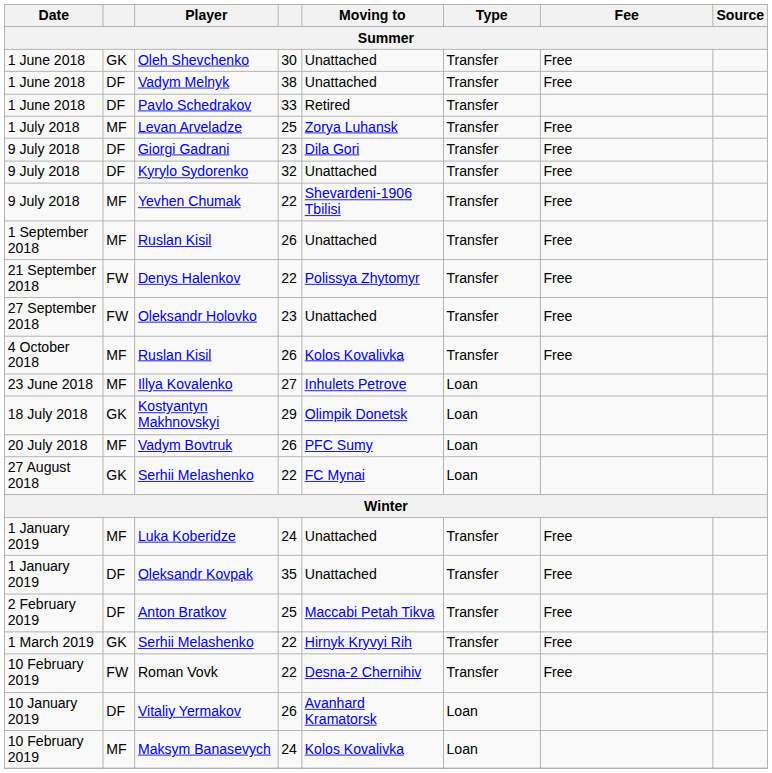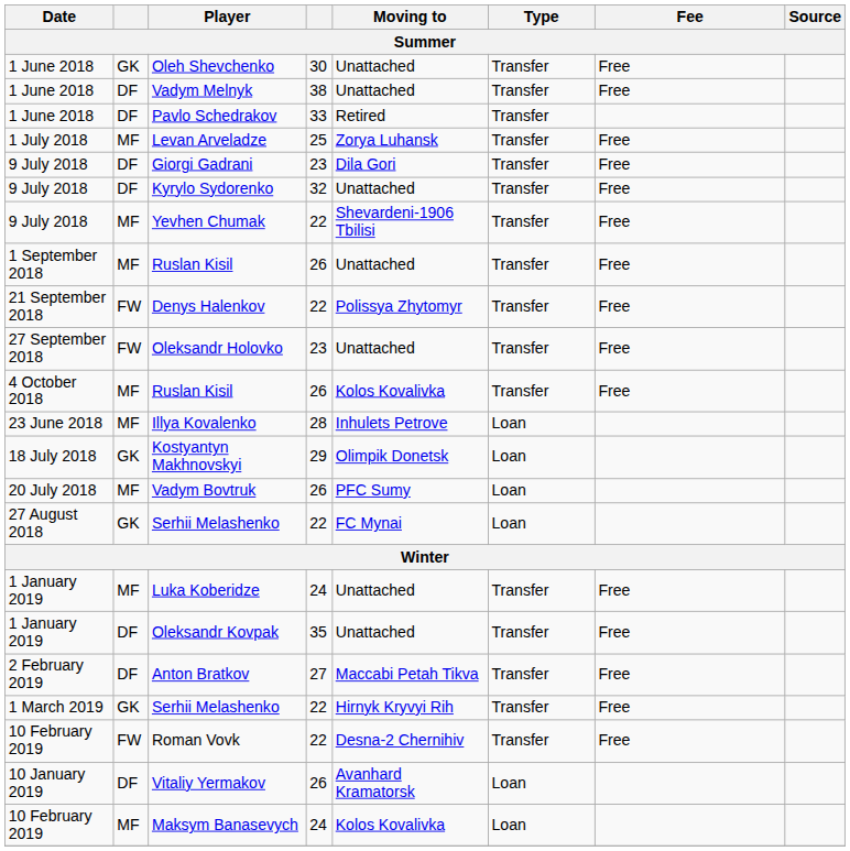Illya Kovalenko | column 4: 27 -> 28
Anton Bratkov | column 4: 25 -> 27
